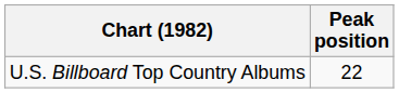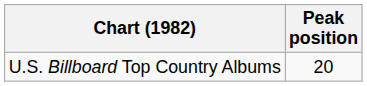U.S. Billboard Top Country Albums | Peak position: 22 -> 20
